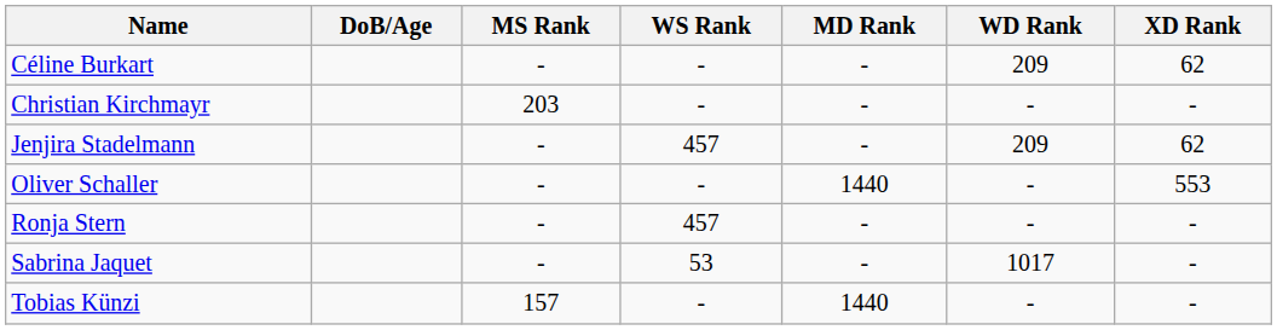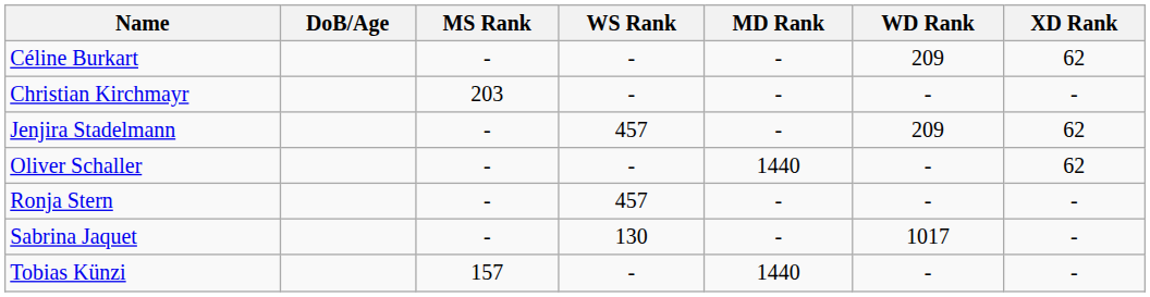Oliver Schaller | XD Rank: 553 -> 62
Sabrina Jaquet | WS Rank: 53 -> 130
